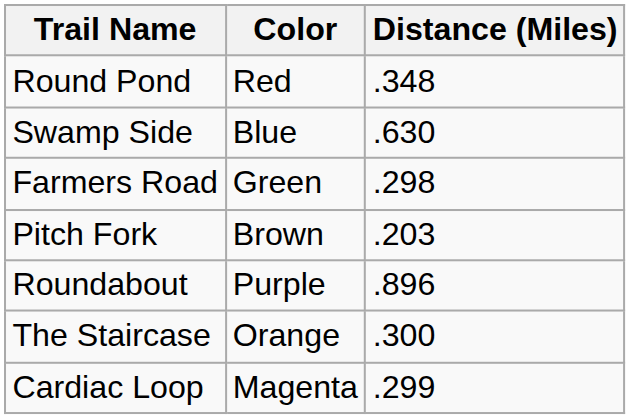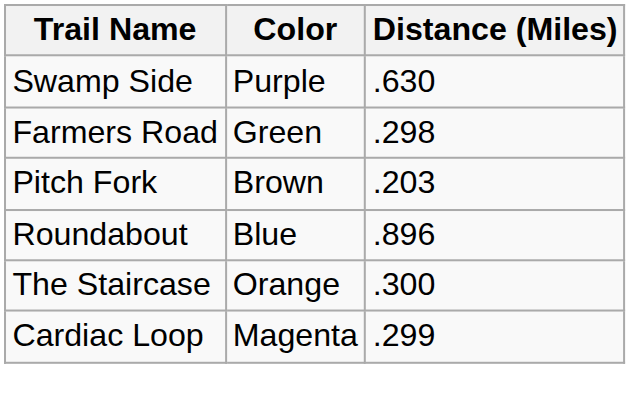- row: Round Pond | Red | .348
Swamp Side | Color: Blue -> Purple
Roundabout | Color: Purple -> Blue
